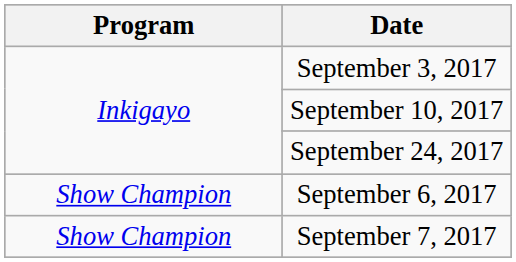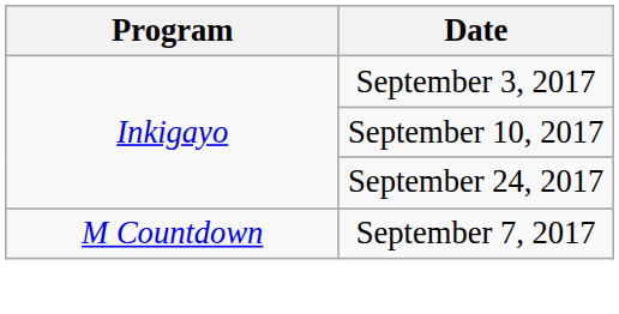- row: Show Champion | September 6, 2017
September 7, 2017 | Program: Show Champion -> M Countdown
